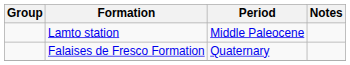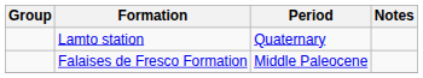Lamto station | Period: Middle Paleocene -> Quaternary
Falaises de Fresco Formation | Period: Quaternary -> Middle Paleocene
